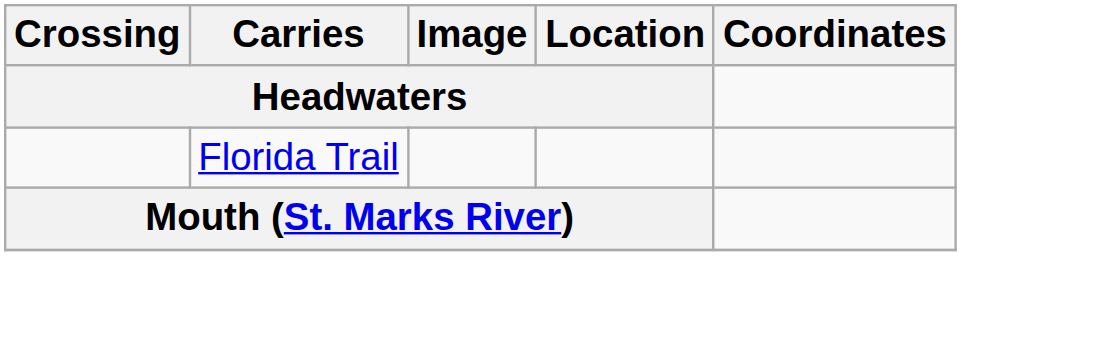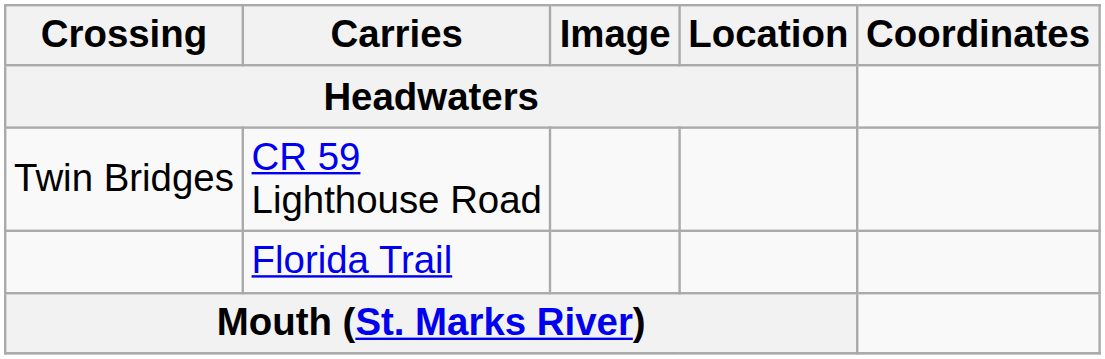+ row: Twin Bridges | CR 59 Lighthouse Road
